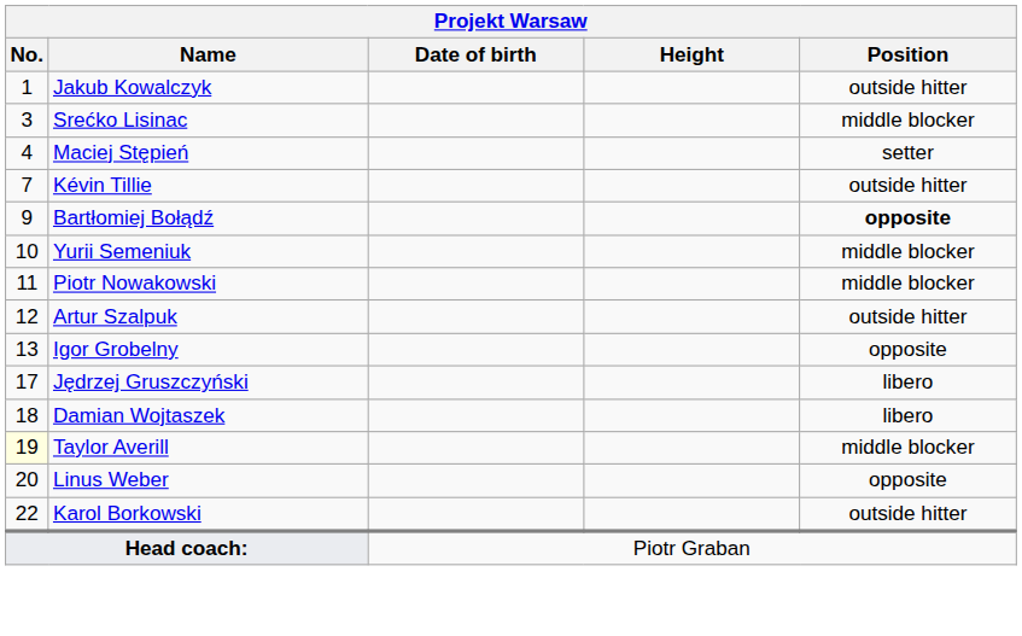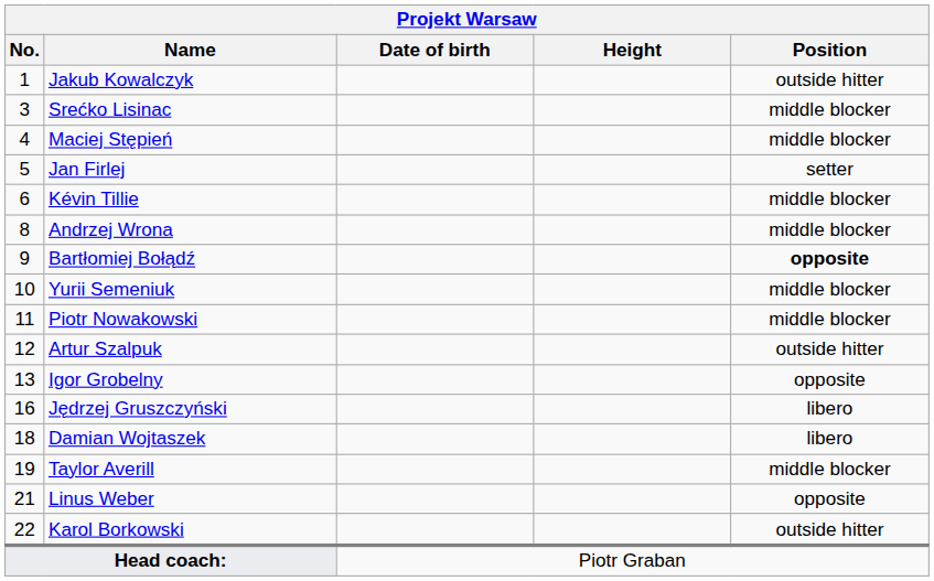Maciej Stępień | Position: setter -> middle blocker
+ row: 5 | Jan Firlej | setter
Kévin Tillie | No.: 7 -> 6
Kévin Tillie | Position: outside hitter -> middle blocker
+ row: 8 | Andrzej Wrona | middle blocker
Jędrzej Gruszczyński | No.: 17 -> 16
Taylor Averill | No.: lightyellow background -> no background
Linus Weber | No.: 20 -> 21
